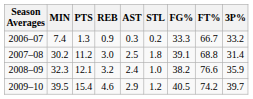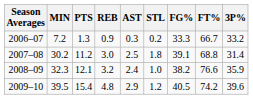2006–07 | MIN: 7.4 -> 7.2
2009–10 | REB: 4.6 -> 4.8
2009–10 | 3P%: 39.7 -> 39.6
